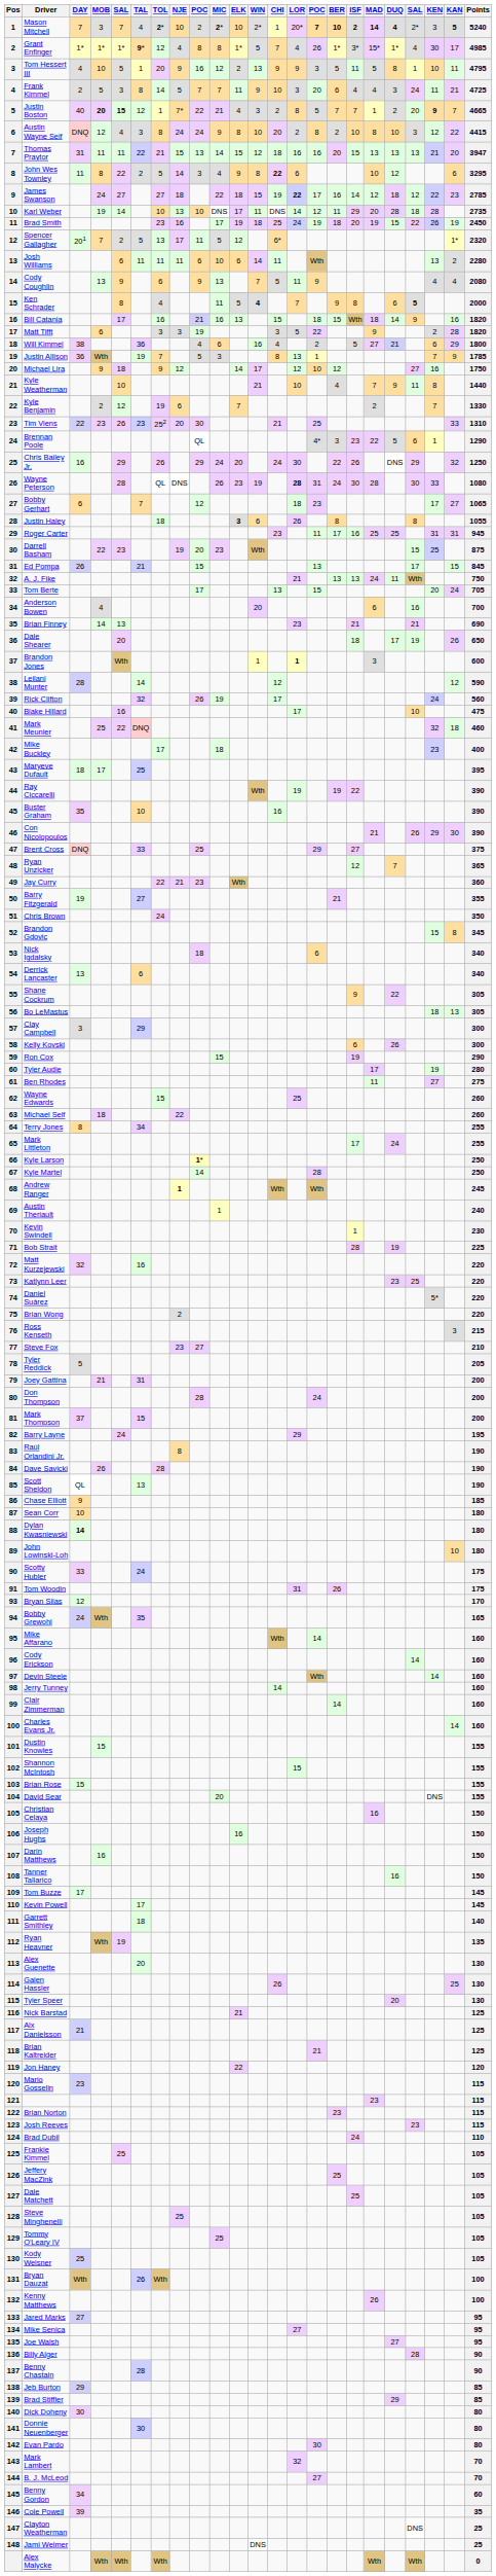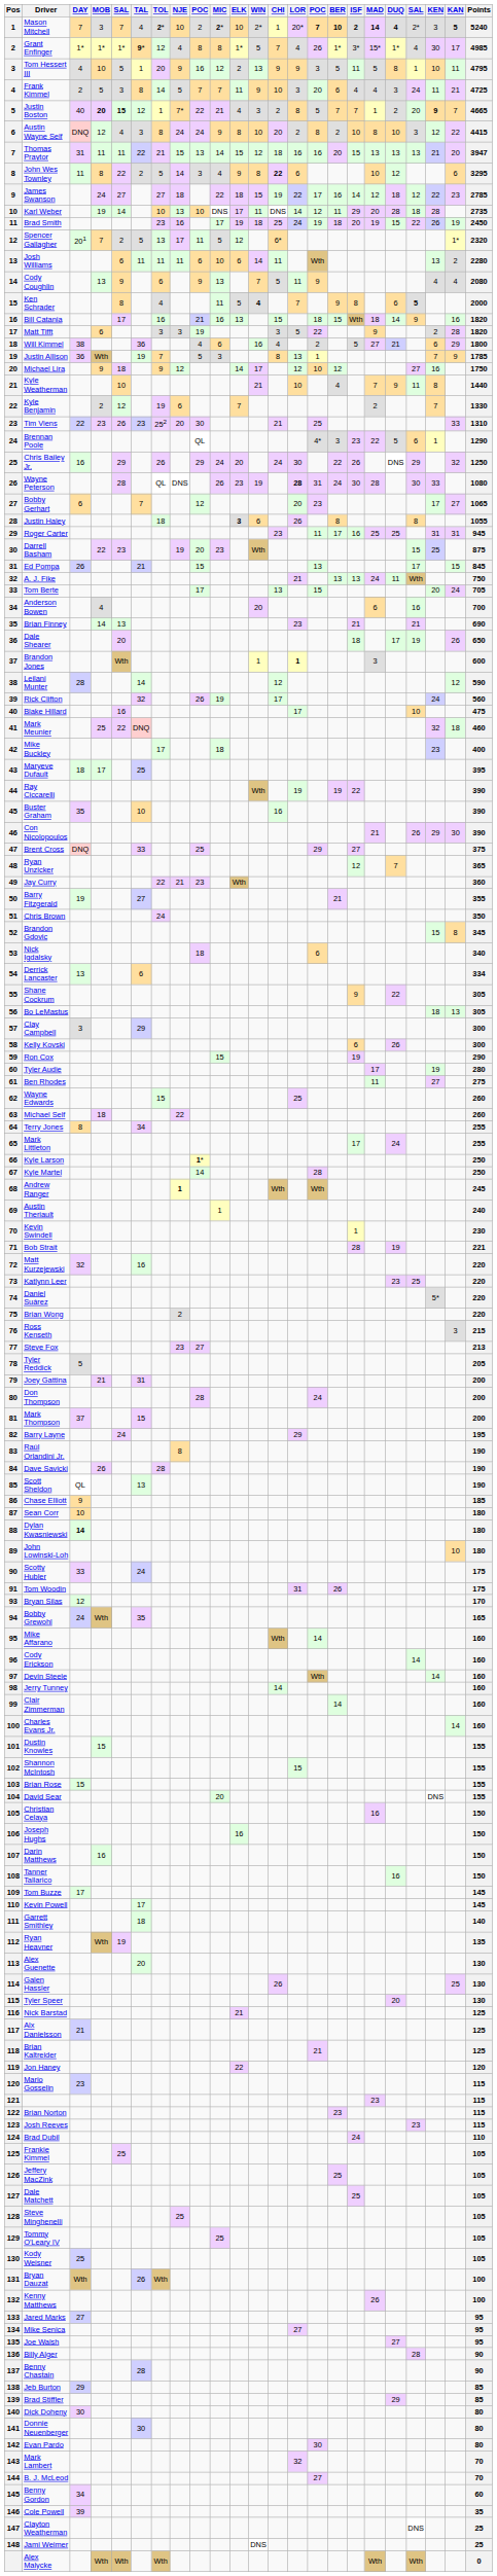James Swanson | LOR: bold -> normal
Bobby Gerhart | LOR: 18 -> 20
Derrick Lancaster | Points: 340 -> 334
Bob Strait | Points: 225 -> 221
Steve Fox | Points: 210 -> 213
